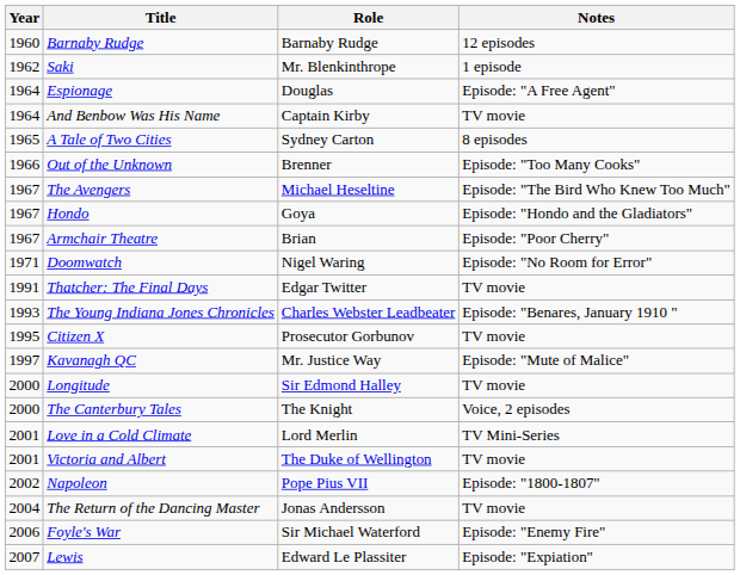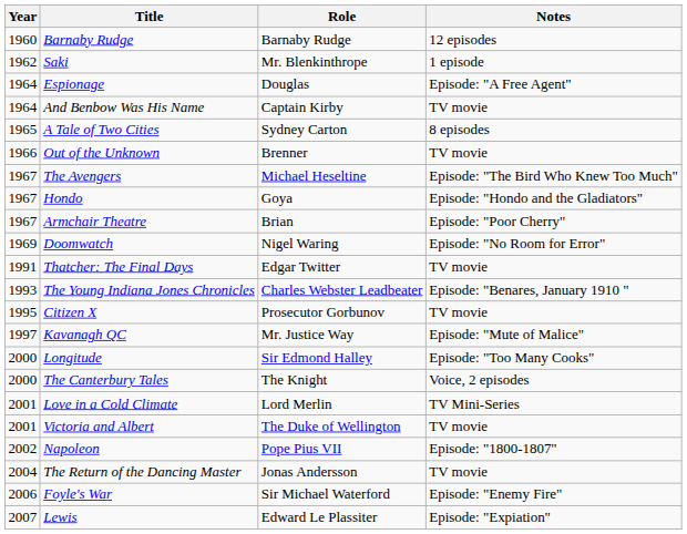Out of the Unknown | Notes: Episode: "Too Many Cooks" -> TV movie
Doomwatch | Year: 1971 -> 1969
Longitude | Notes: TV movie -> Episode: "Too Many Cooks"
